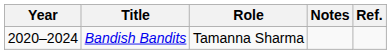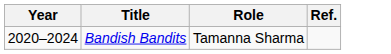- column: Notes
